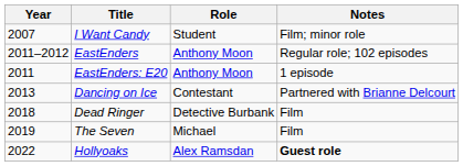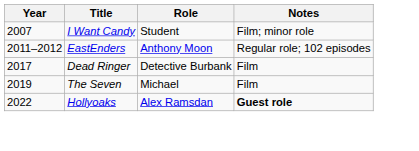- row: 2011 | EastEnders: E20 | Anthony Moon | 1 episode
- row: 2013 | Dancing on Ice | Contestant | Partnered with Brianne Delcourt
Dead Ringer | Year: 2018 -> 2017
